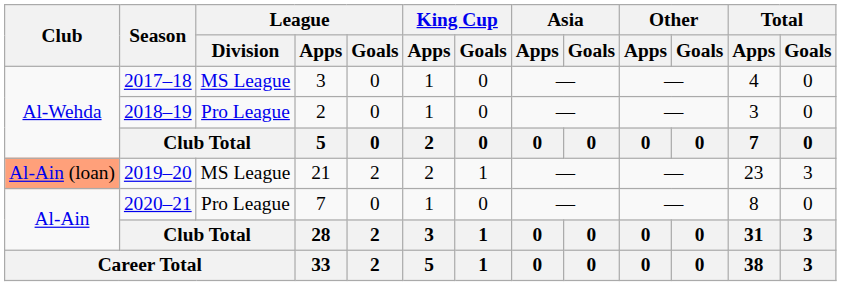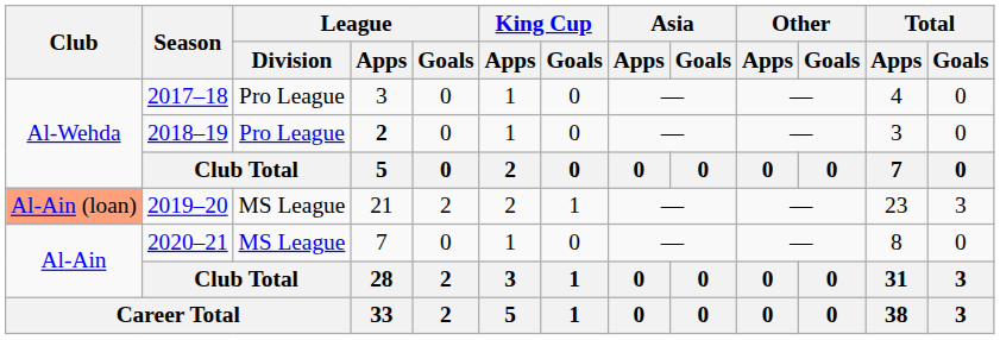2017–18 | League / Division: MS League -> Pro League
2018–19 | League / Apps: normal -> bold
2020–21 | League / Division: Pro League -> MS League
